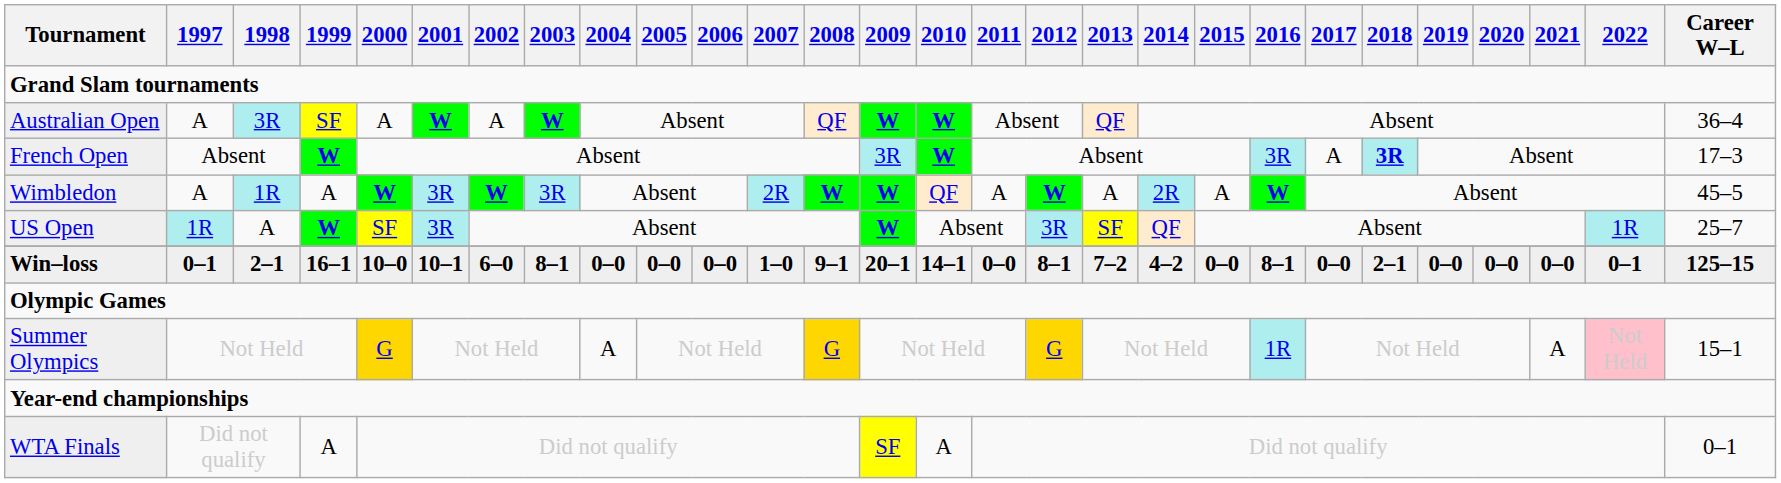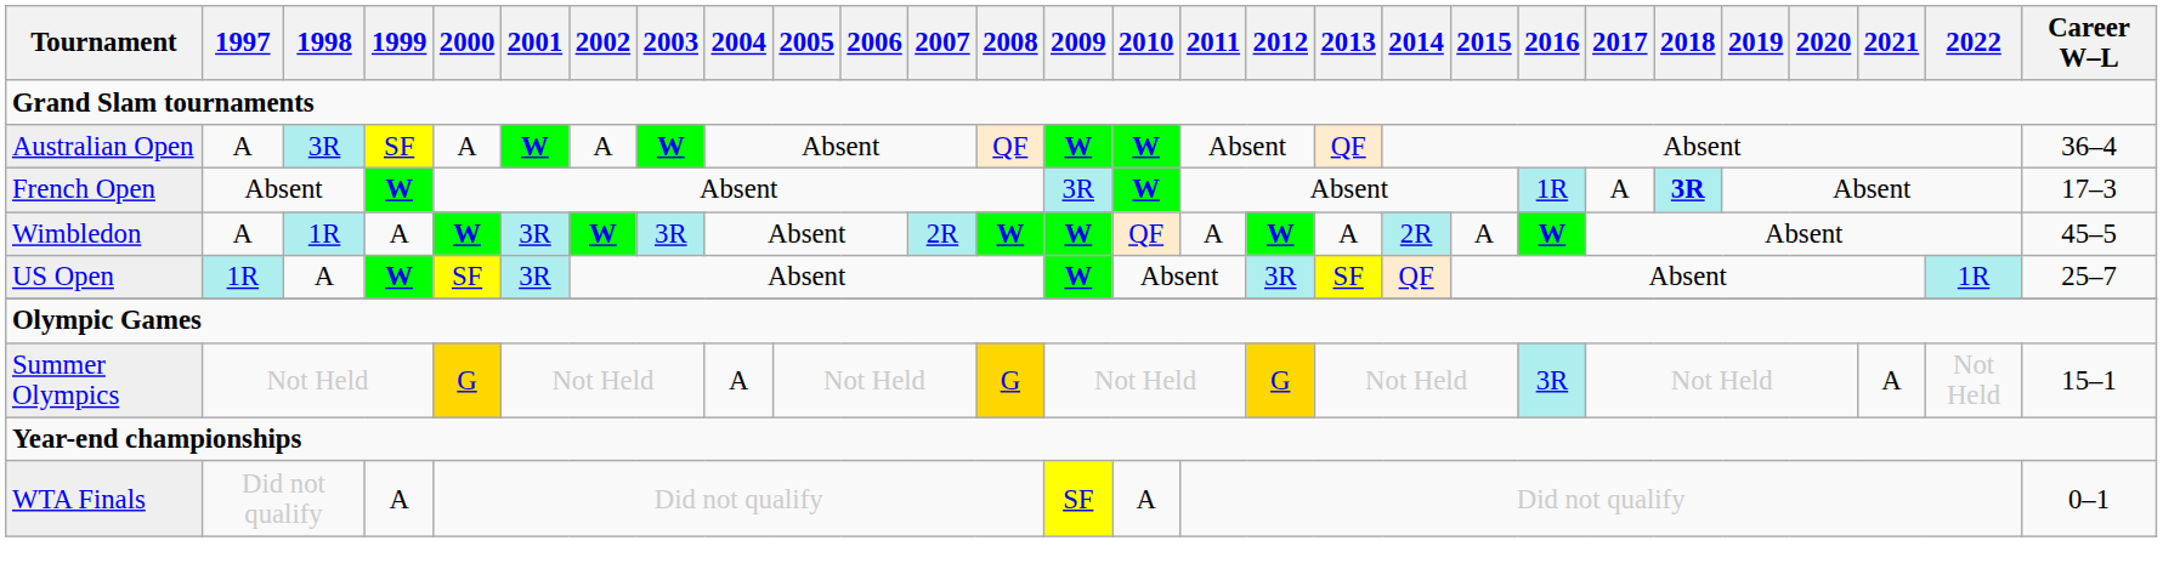French Open | 2016: 3R -> 1R
- row: Win–loss | 0–1 | 2–1 | 16–1 | 10–0 | 10–1 | 6–0 | 8–1 | 0–0 | 0–0 | 0–0 | 1–0 | 9–1 | 20–1 | 14–1 | 0–0 | 8–1 | 7–2 | 4–2 | 0–0 | 8–1 | 0–0 | 2–1 | 0–0 | 0–0 | 0–0 | 0–1 | 125–15
Summer Olympics | 2016: 1R -> 3R
Summer Olympics | 2022: pink background -> no background
